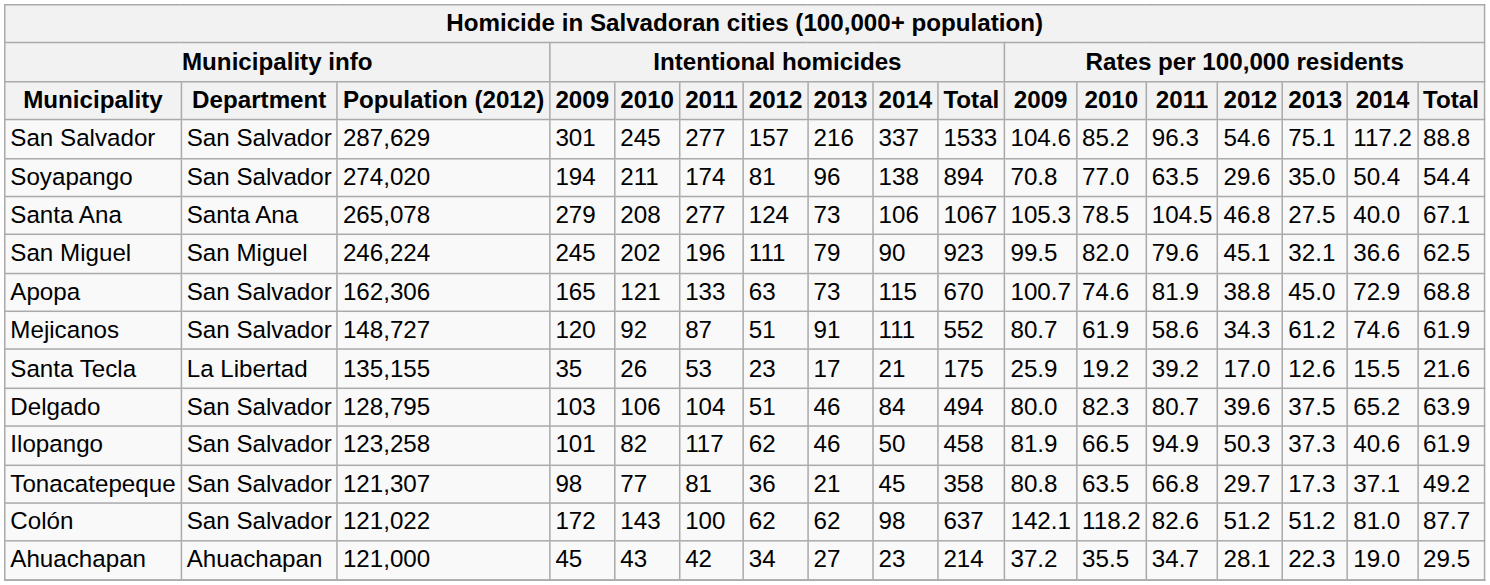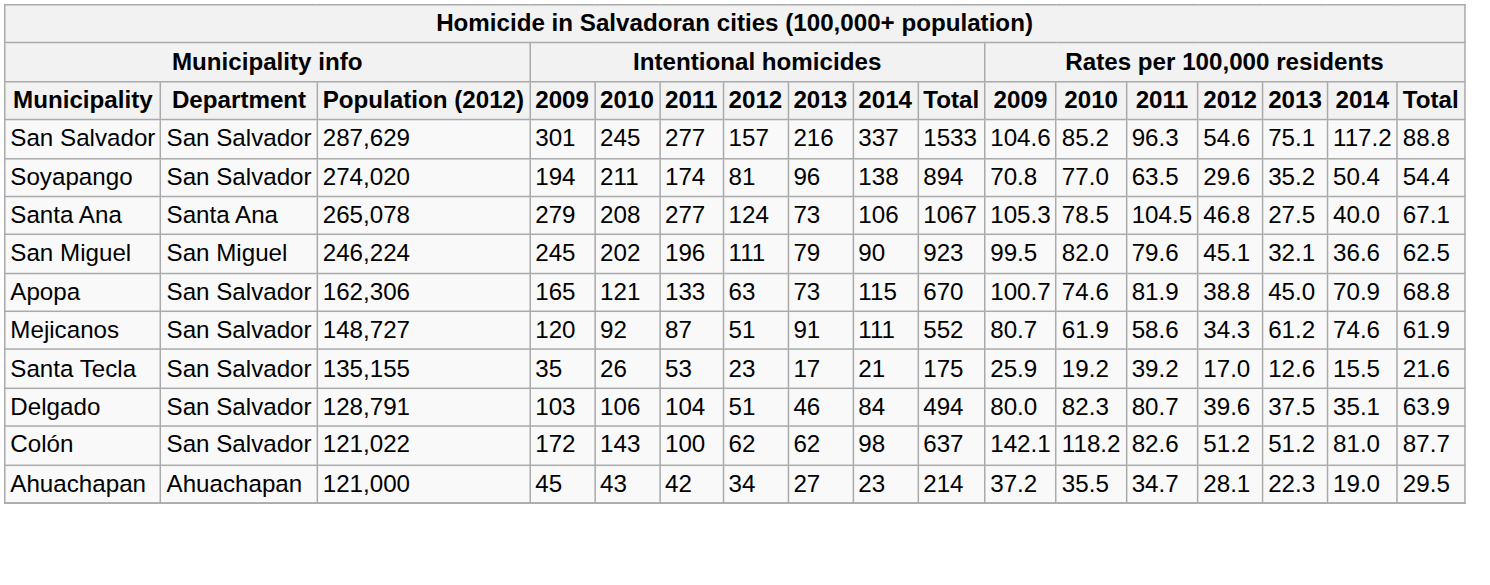Soyapango | Rates per 100,000 residents / 2013: 35.0 -> 35.2
Apopa | Rates per 100,000 residents / 2014: 72.9 -> 70.9
Santa Tecla | Municipality info / Department: La Libertad -> San Salvador
Delgado | Municipality info / Population (2012): 128,795 -> 128,791
Delgado | Rates per 100,000 residents / 2014: 65.2 -> 35.1
- row: Ilopango | San Salvador | 123,258 | 101 | 82 | 117 | 62 | 46 | 50 | 458 | 81.9 | 66.5 | 94.9 | 50.3 | 37.3 | 40.6 | 61.9
- row: Tonacatepeque | San Salvador | 121,307 | 98 | 77 | 81 | 36 | 21 | 45 | 358 | 80.8 | 63.5 | 66.8 | 29.7 | 17.3 | 37.1 | 49.2
